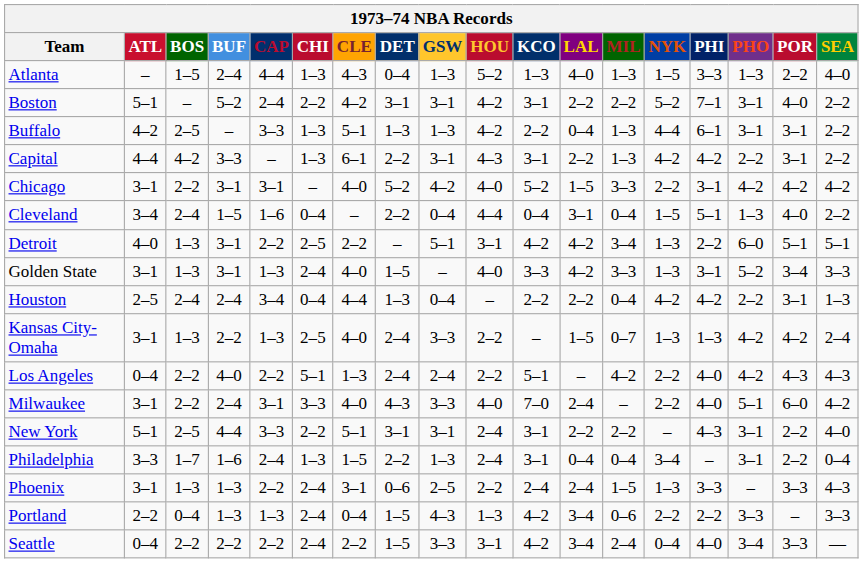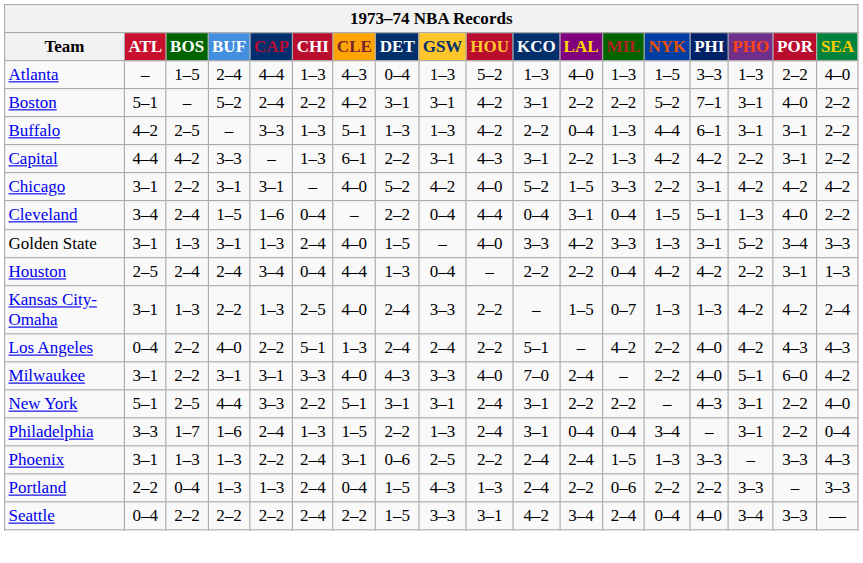- row: Detroit | 4–0 | 1–3 | 3–1 | 2–2 | 2–5 | 2–2 | – | 5–1 | 3–1 | 4–2 | 4–2 | 3–4 | 1–3 | 2–2 | 6–0 | 5–1 | 5–1
Milwaukee | BUF: 2–4 -> 3–1
Portland | KCO: 4–2 -> 2–4
Portland | LAL: 3–4 -> 2–2
